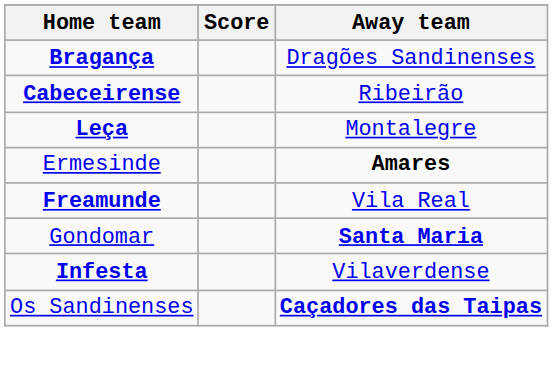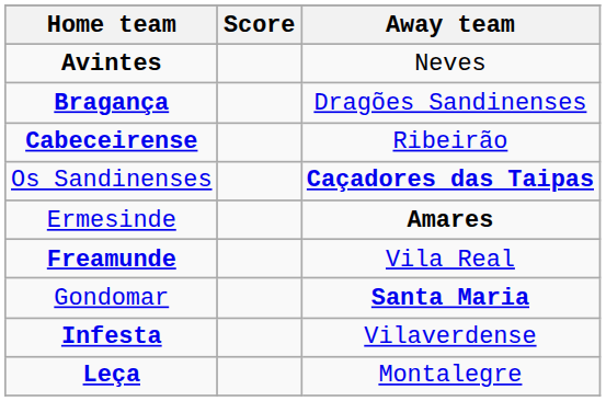+ row: Avintes | Neves
rows swapped: Os Sandinenses <-> Leça
